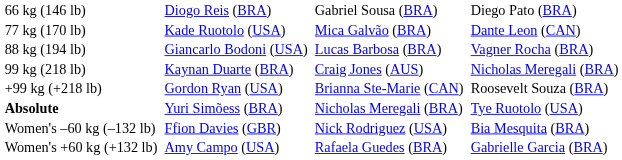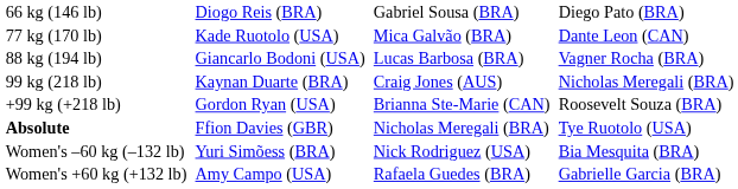Absolute | column 2: Yuri Simõess (BRA) -> Ffion Davies (GBR)
Women's –60 kg (–132 lb) | column 2: Ffion Davies (GBR) -> Yuri Simõess (BRA)
